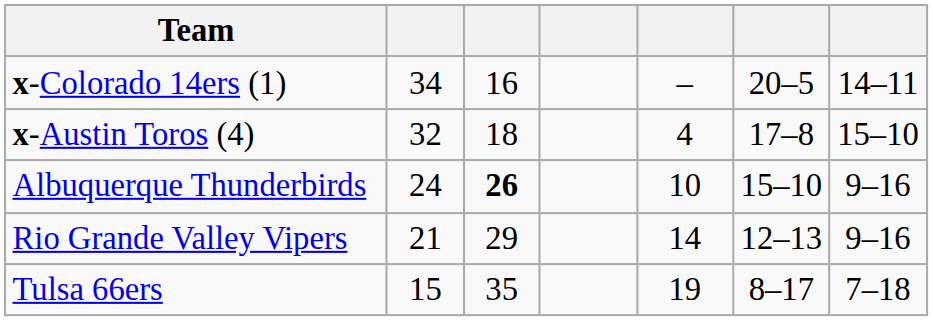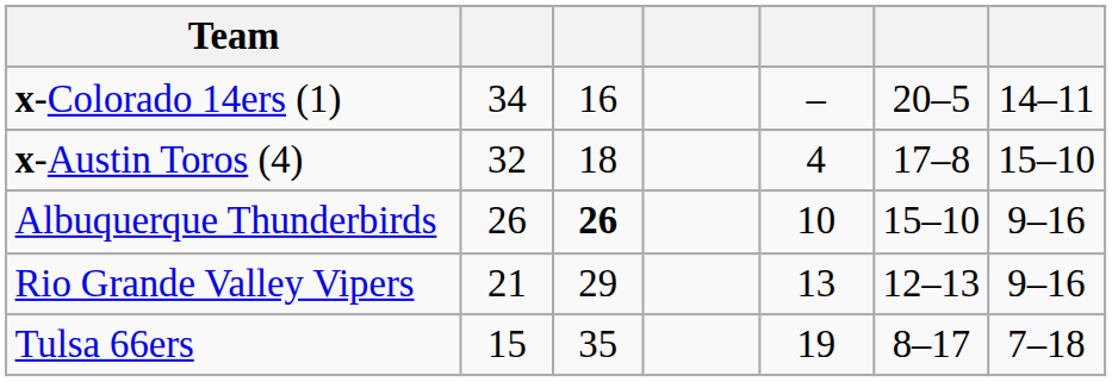Albuquerque Thunderbirds | column 2: 24 -> 26
Rio Grande Valley Vipers | column 5: 14 -> 13
